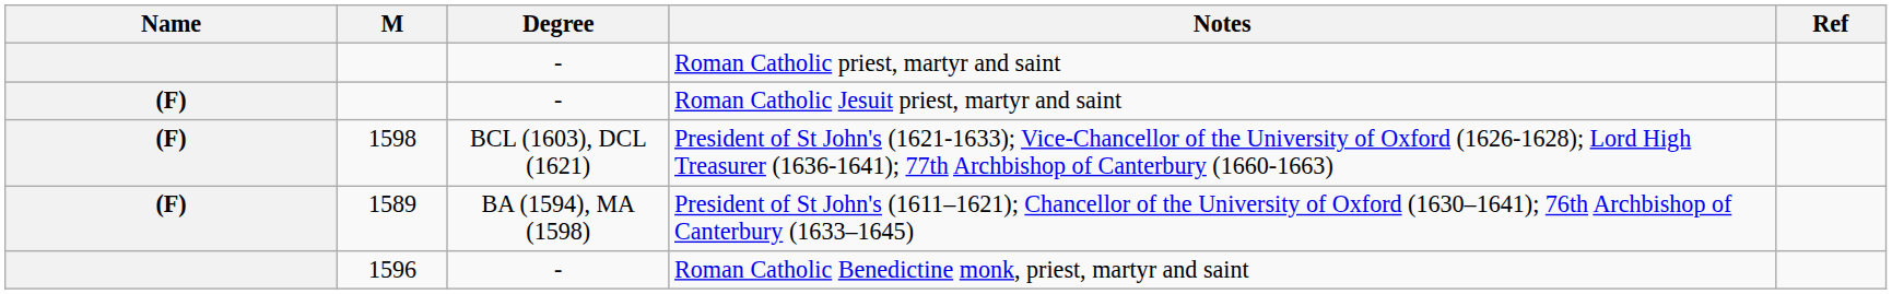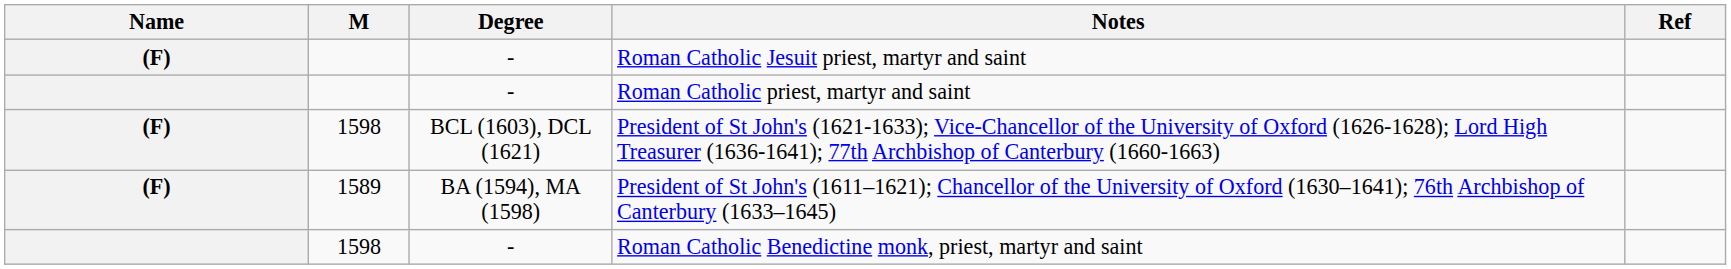rows swapped: Roman Catholic Jesuit priest, martyr and saint <-> Roman Catholic priest, martyr and saint
Roman Catholic Benedictine monk, priest, martyr and saint | M: 1596 -> 1598
